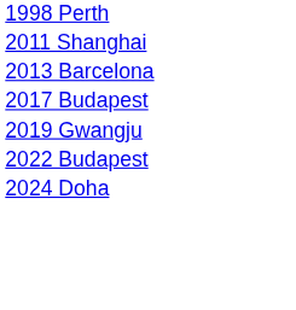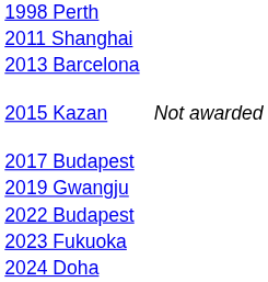+ row: 2015 Kazan | Not awarded
+ row: 2023 Fukuoka
